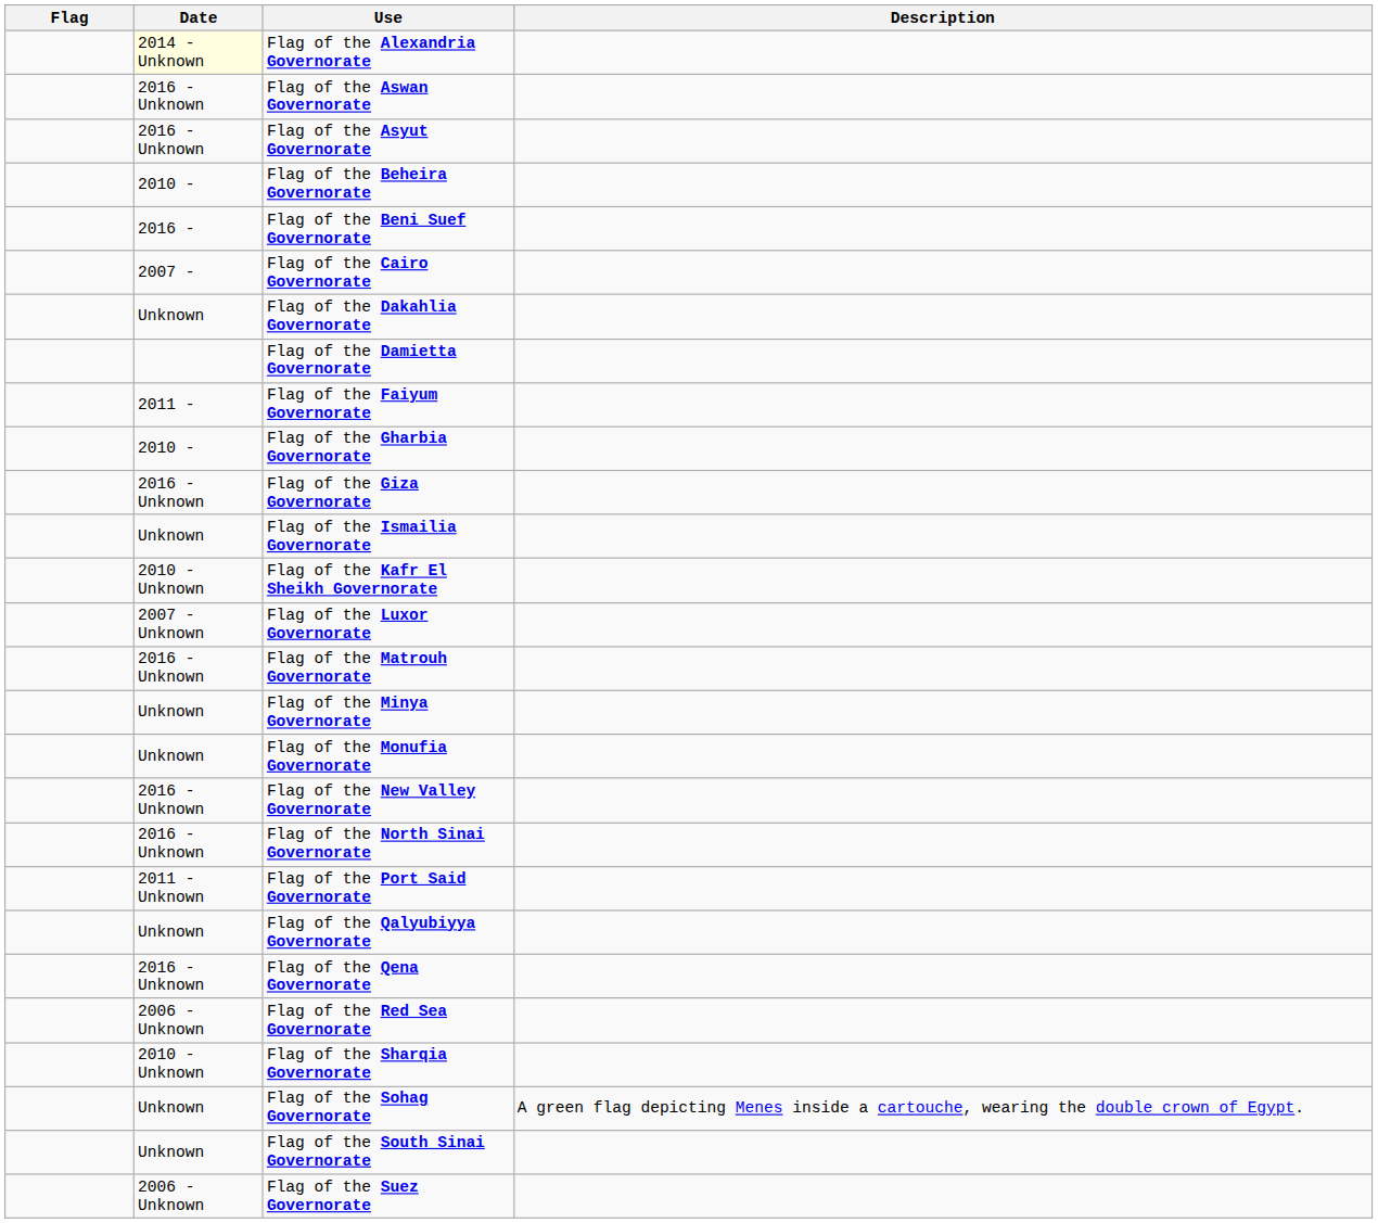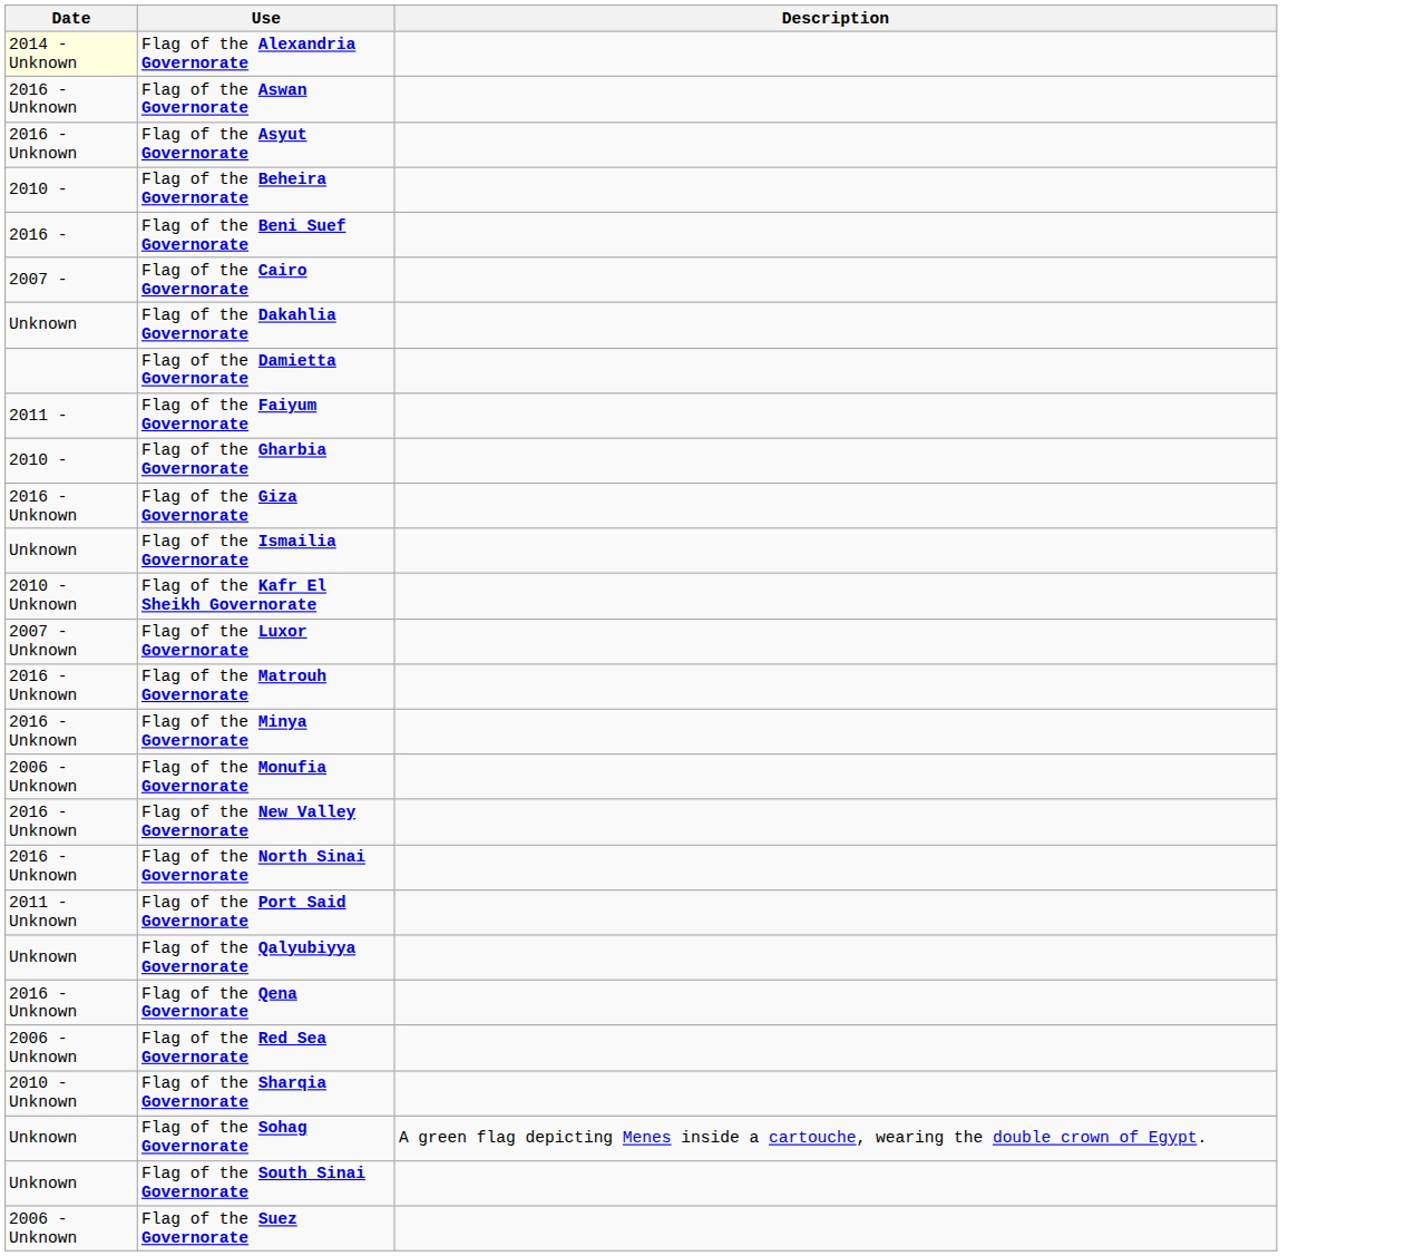- column: Flag
Flag of the Minya Governorate | Date: Unknown -> 2016 - Unknown
Flag of the Monufia Governorate | Date: Unknown -> 2006 - Unknown
